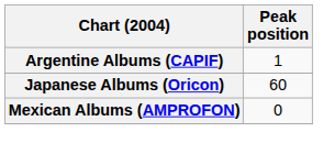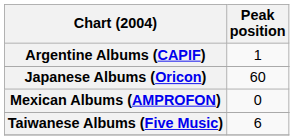+ row: Taiwanese Albums (Five Music) | 6
